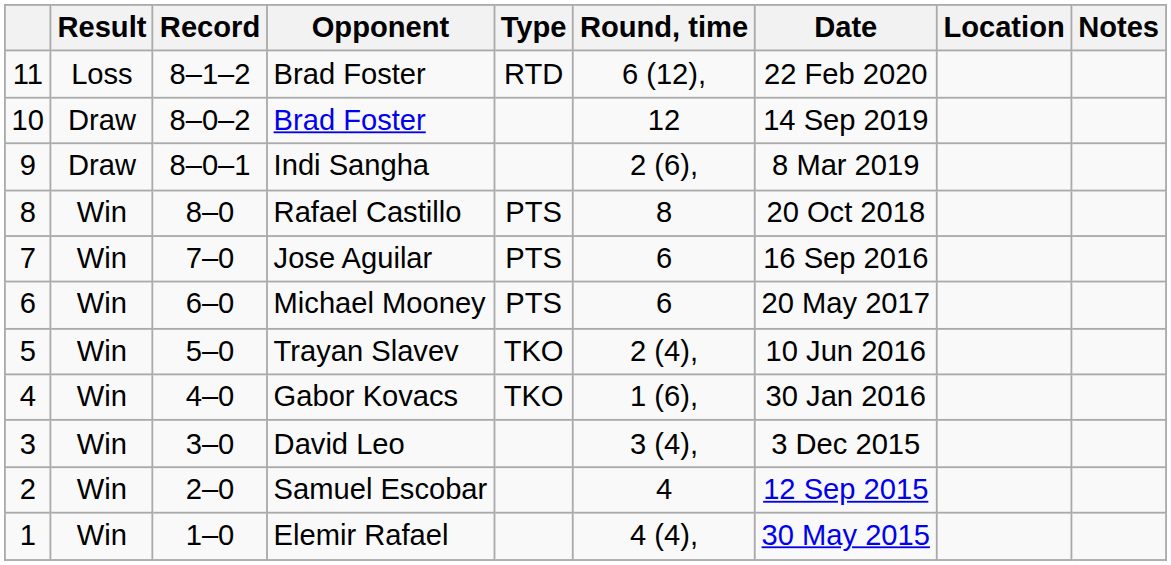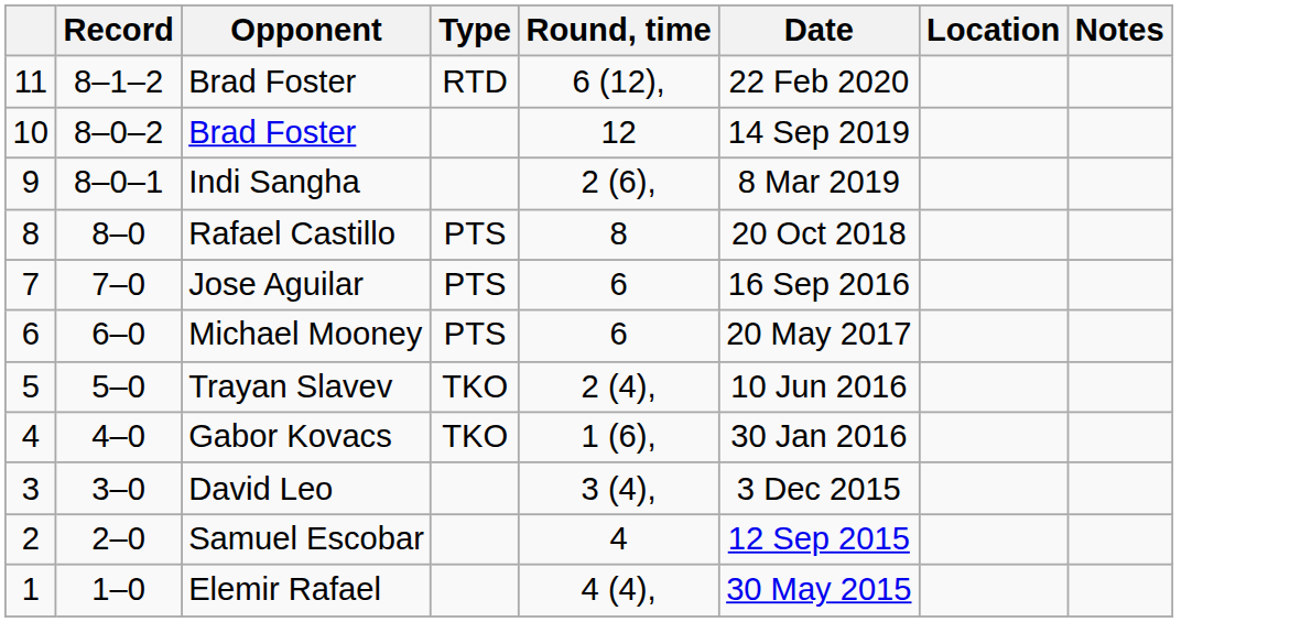- column: Result | Loss | Draw | Draw | Win | Win | Win | Win | Win | Win | Win | Win
